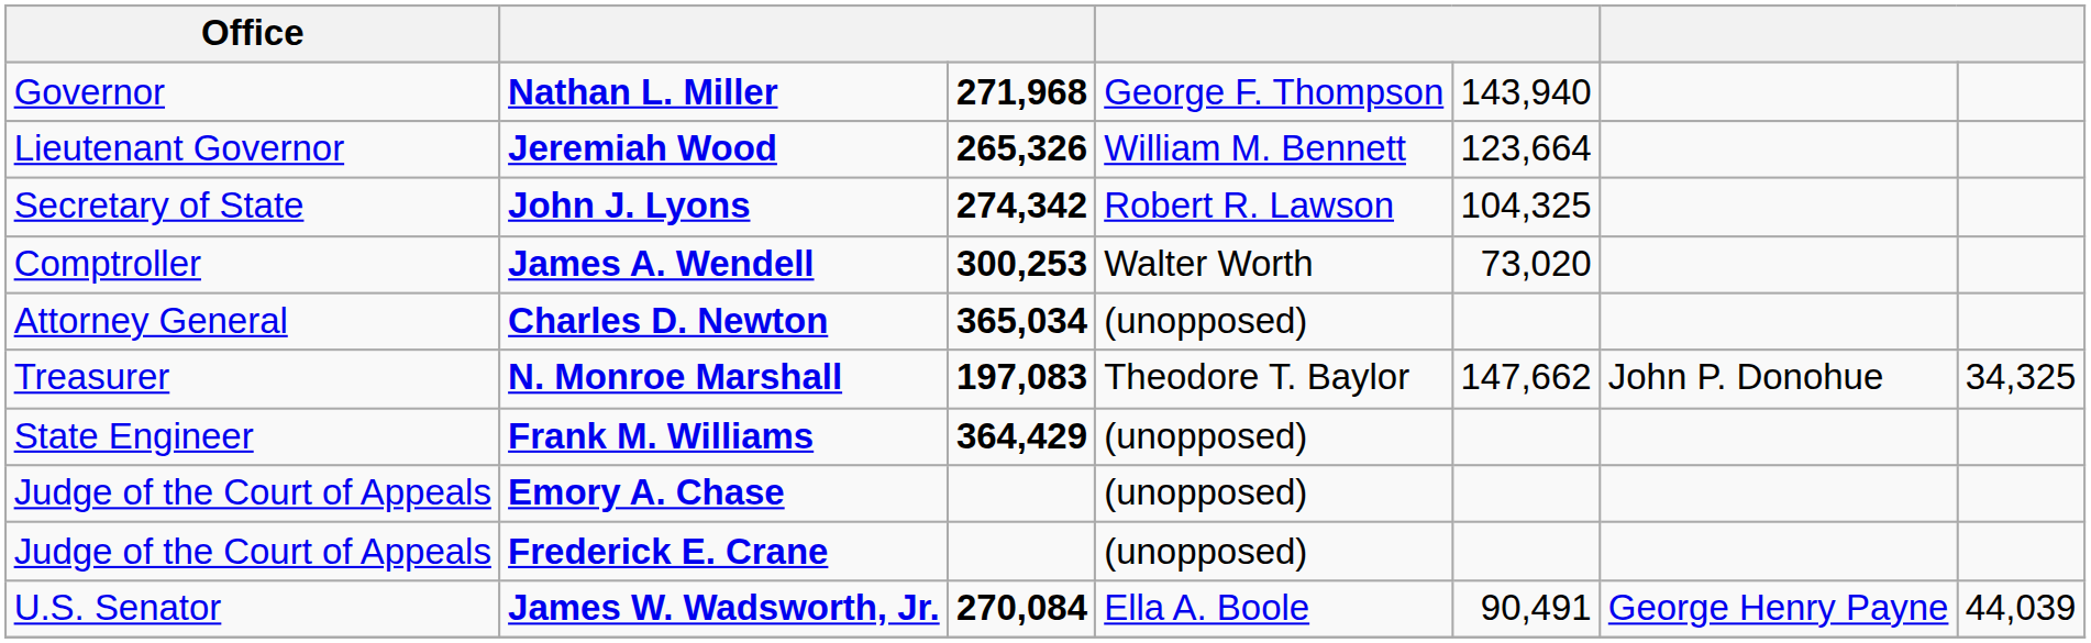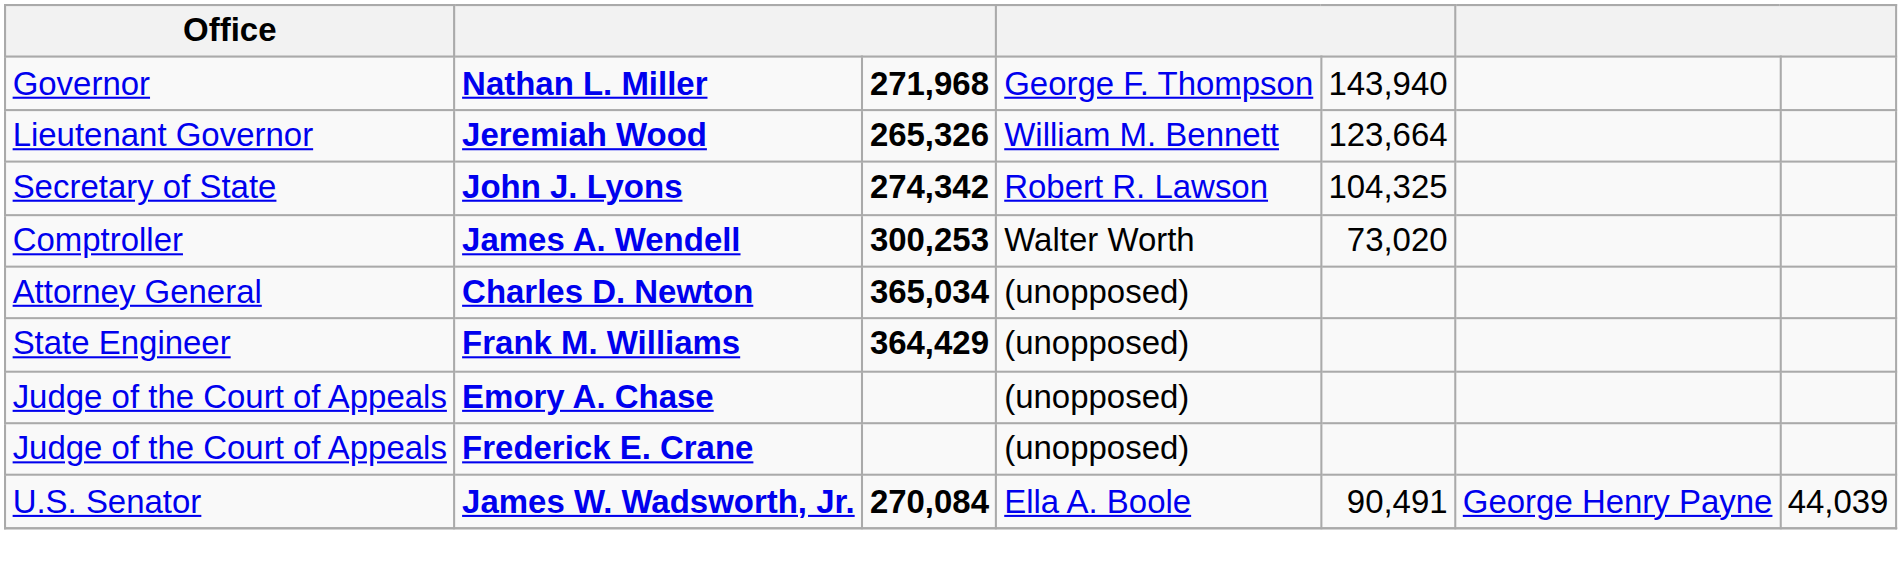- row: Treasurer | N. Monroe Marshall | 197,083 | Theodore T. Baylor | 147,662 | John P. Donohue | 34,325
